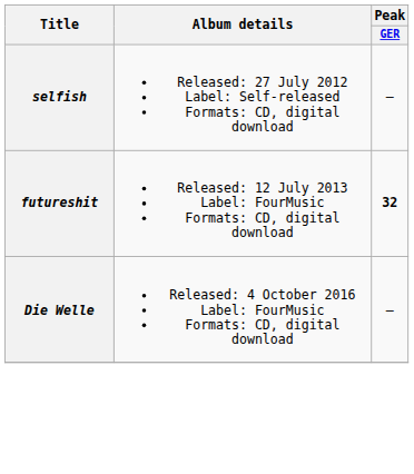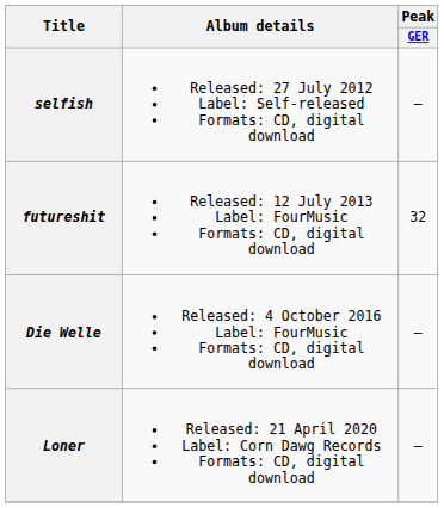futureshit | Peak / GER: bold -> normal
+ row: Loner | Released: 21 April 2020 Label: Corn Dawg Records Formats: CD, digital download | —
